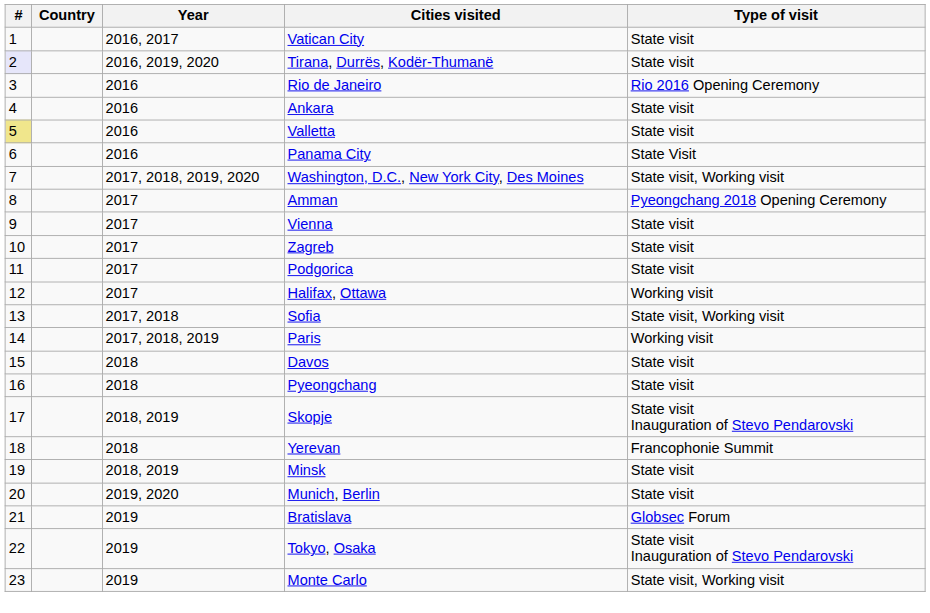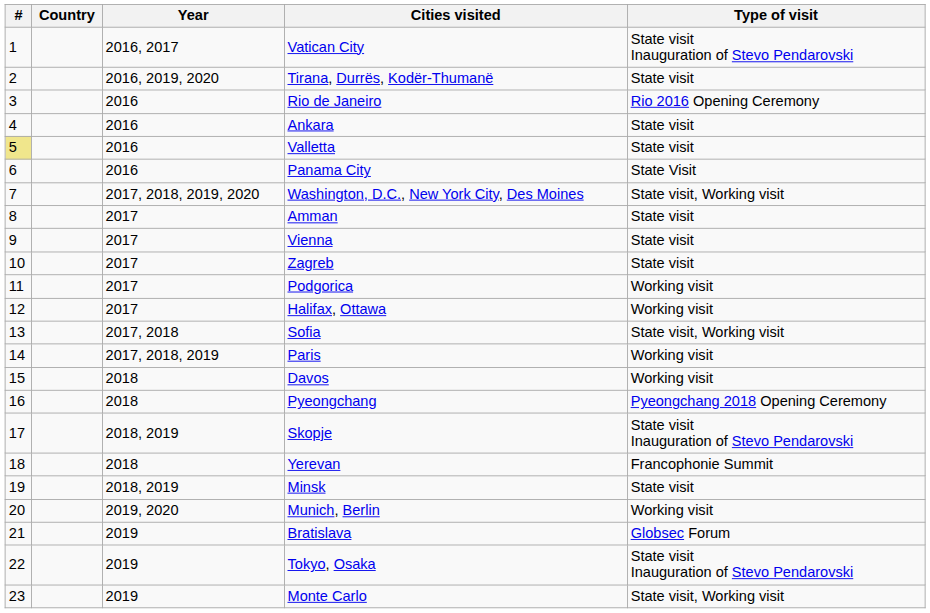Vatican City | Type of visit: State visit -> State visit Inauguration of Stevo Pendarovski
Tirana, Durrës, Kodër-Thumanë | #: lavender background -> no background
Amman | Type of visit: Pyeongchang 2018 Opening Ceremony -> State visit
Podgorica | Type of visit: State visit -> Working visit
Davos | Type of visit: State visit -> Working visit
Pyeongchang | Type of visit: State visit -> Pyeongchang 2018 Opening Ceremony
Munich, Berlin | Type of visit: State visit -> Working visit
